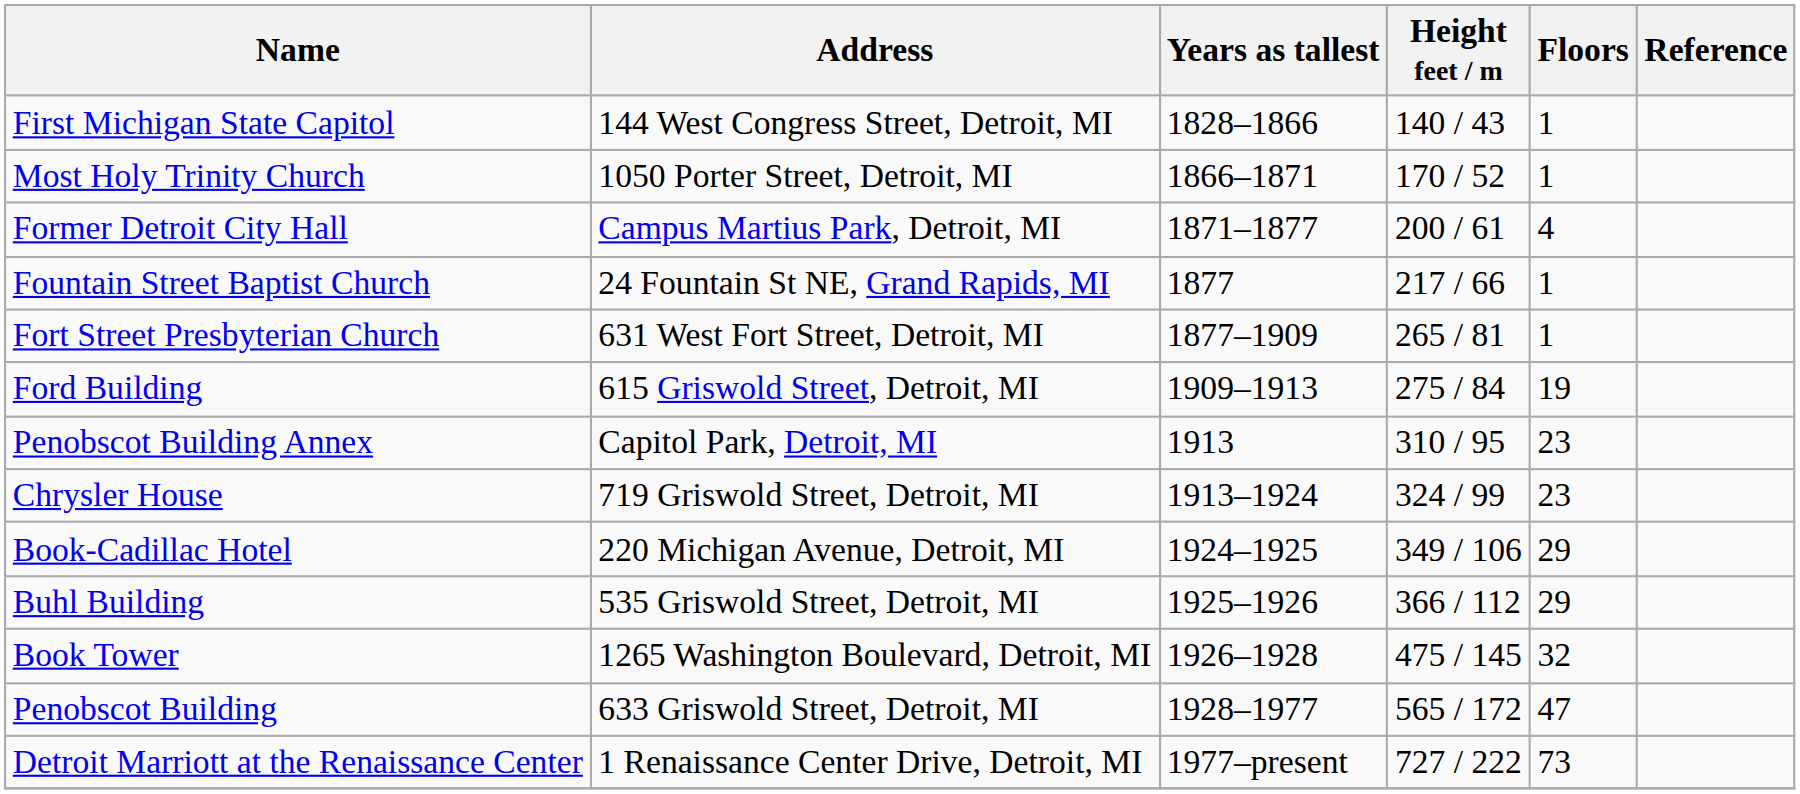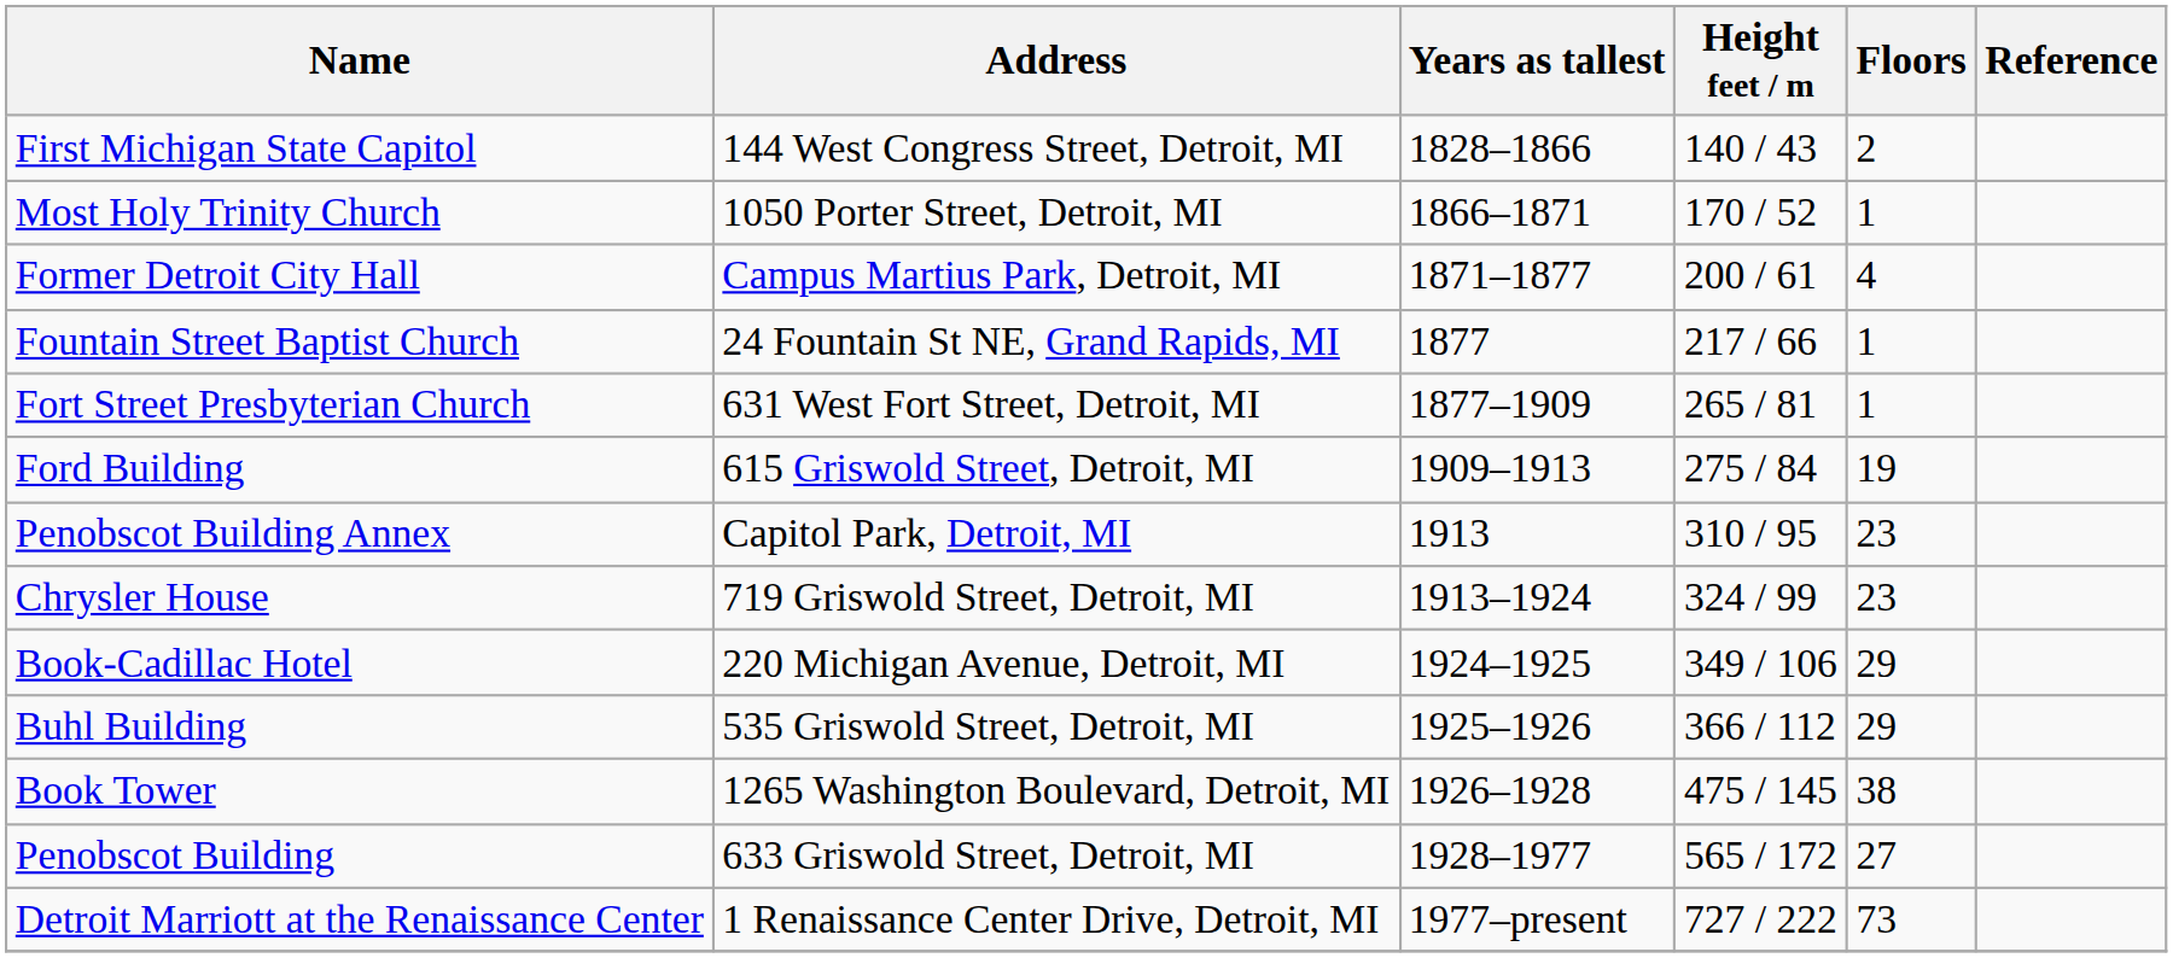First Michigan State Capitol | Floors: 1 -> 2
Book Tower | Floors: 32 -> 38
Penobscot Building | Floors: 47 -> 27
